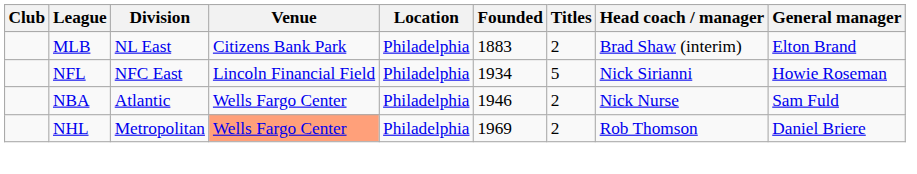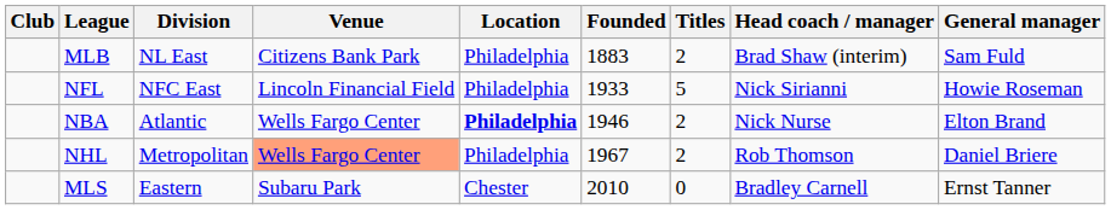MLB | General manager: Elton Brand -> Sam Fuld
NFL | Founded: 1934 -> 1933
NBA | Location: normal -> bold
NBA | General manager: Sam Fuld -> Elton Brand
NHL | Founded: 1969 -> 1967
+ row: MLS | Eastern | Subaru Park | Chester | 2010 | 0 | Bradley Carnell | Ernst Tanner
